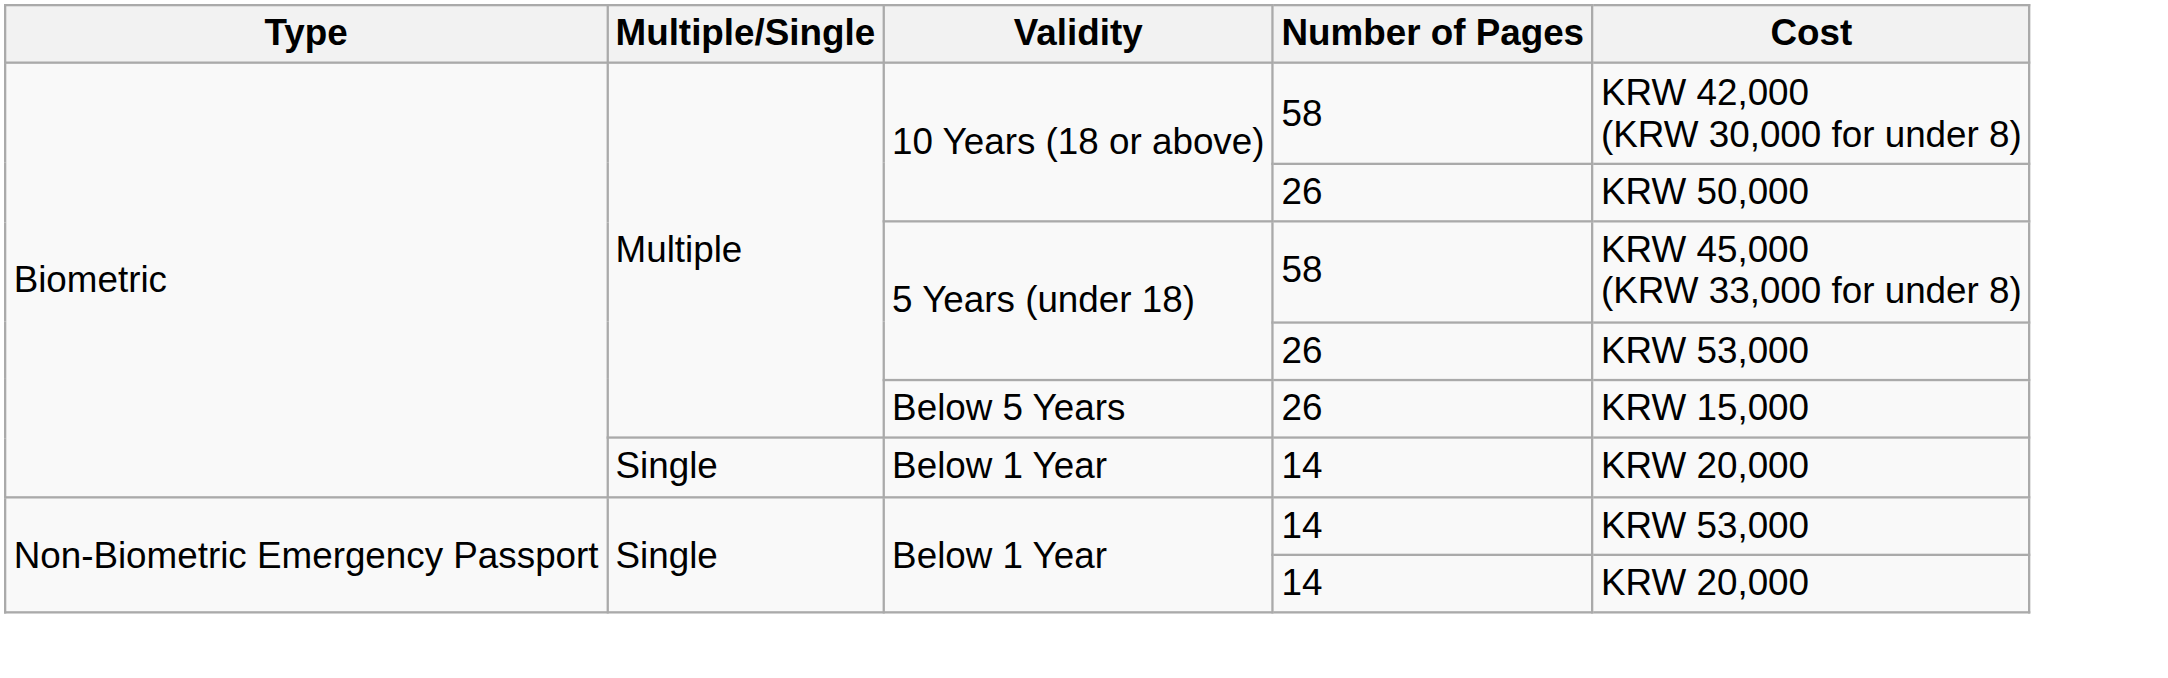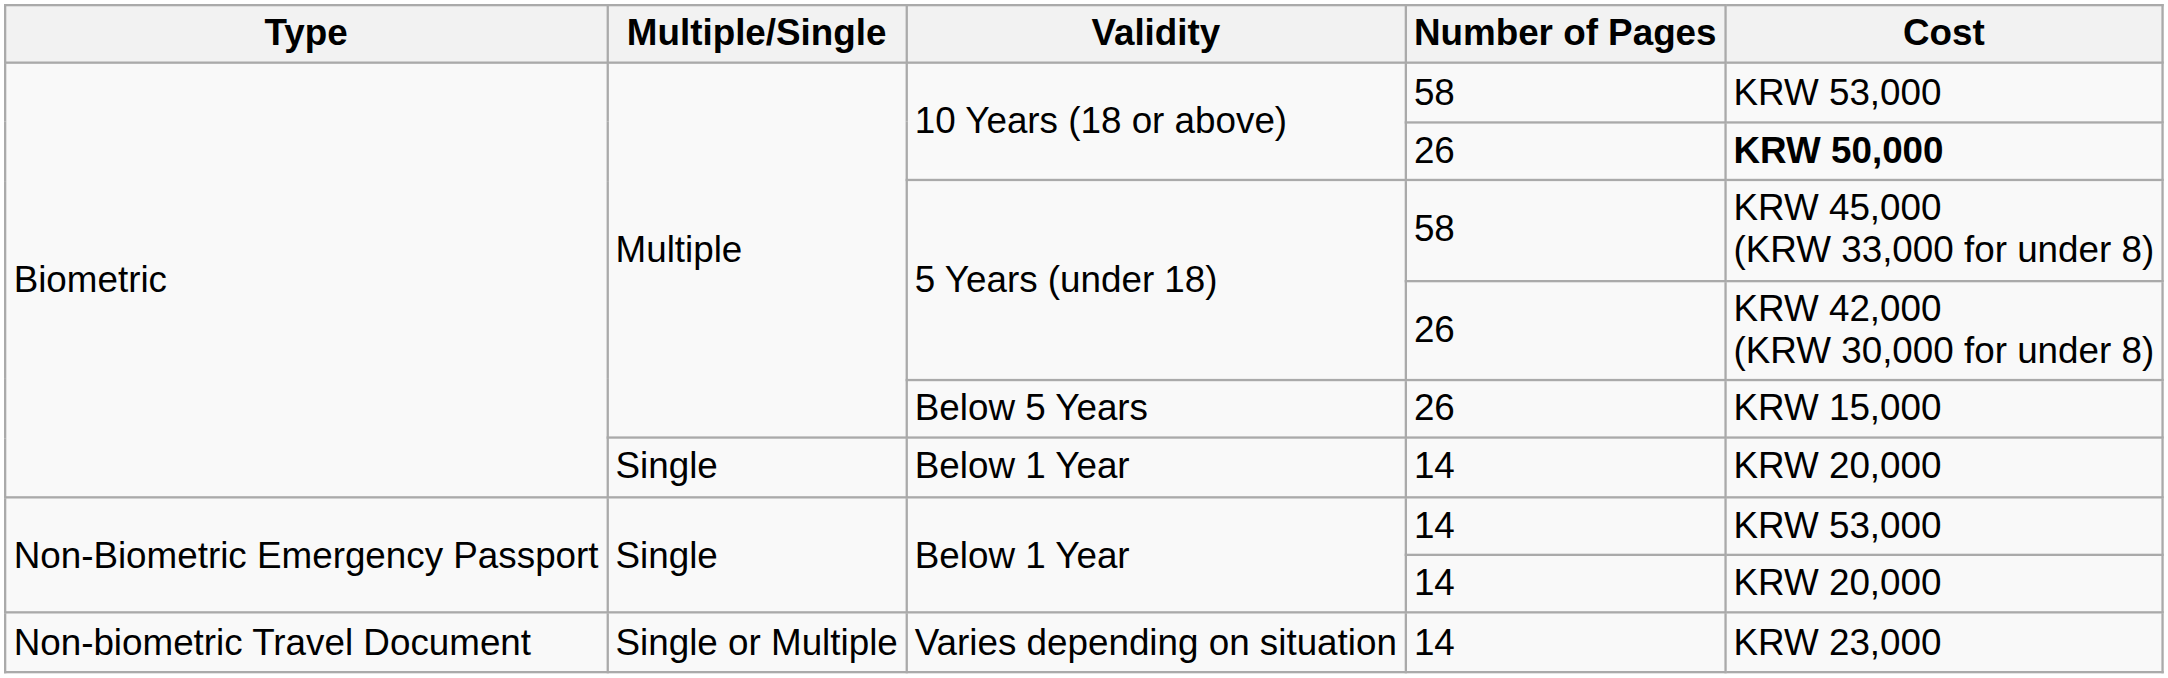10 Years (18 or above) / 58 | Cost: KRW 42,000 (KRW 30,000 for under 8) -> KRW 53,000
10 Years (18 or above) / 26 | Cost: normal -> bold
5 Years (under 18) / 26 | Cost: KRW 53,000 -> KRW 42,000 (KRW 30,000 for under 8)
+ row: Non-biometric Travel Document | Single or Multiple | Varies depending on situation | 14 | KRW 23,000
